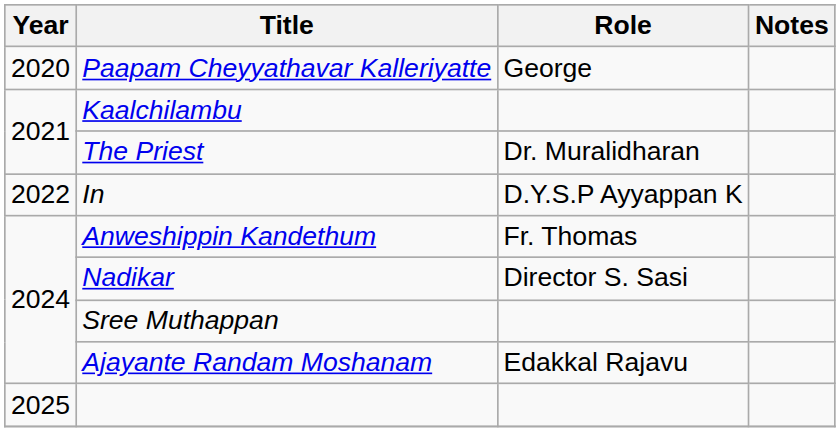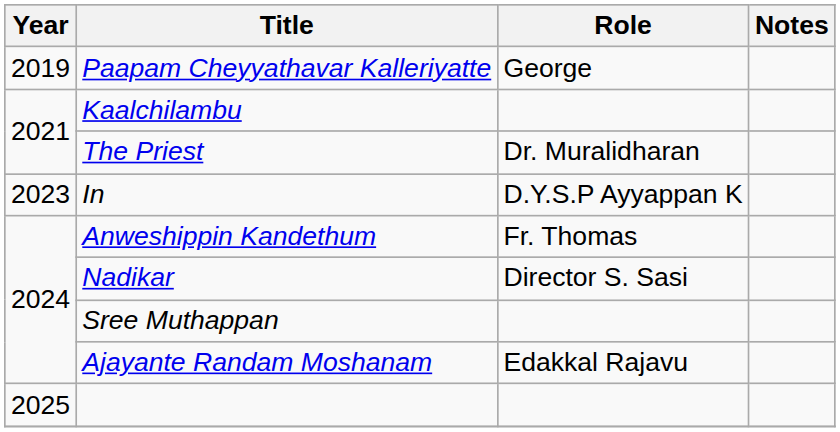Paapam Cheyyathavar Kalleriyatte | Year: 2020 -> 2019
In | Year: 2022 -> 2023
